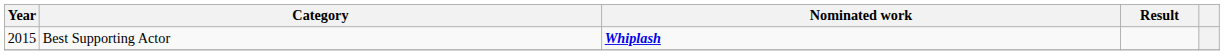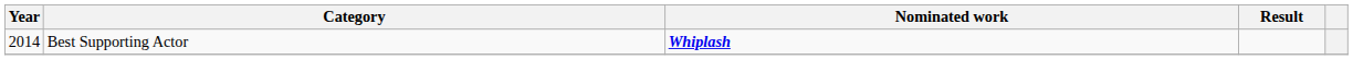Best Supporting Actor | Year: 2015 -> 2014
